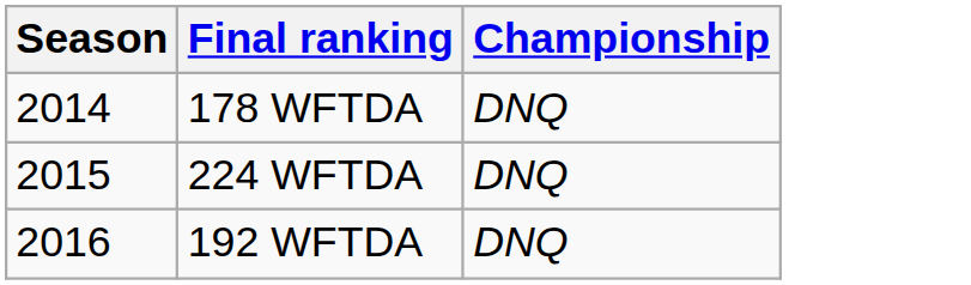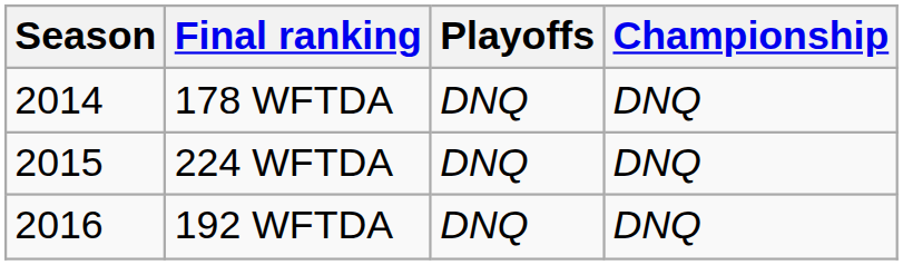+ column: Playoffs | DNQ | DNQ | DNQ
